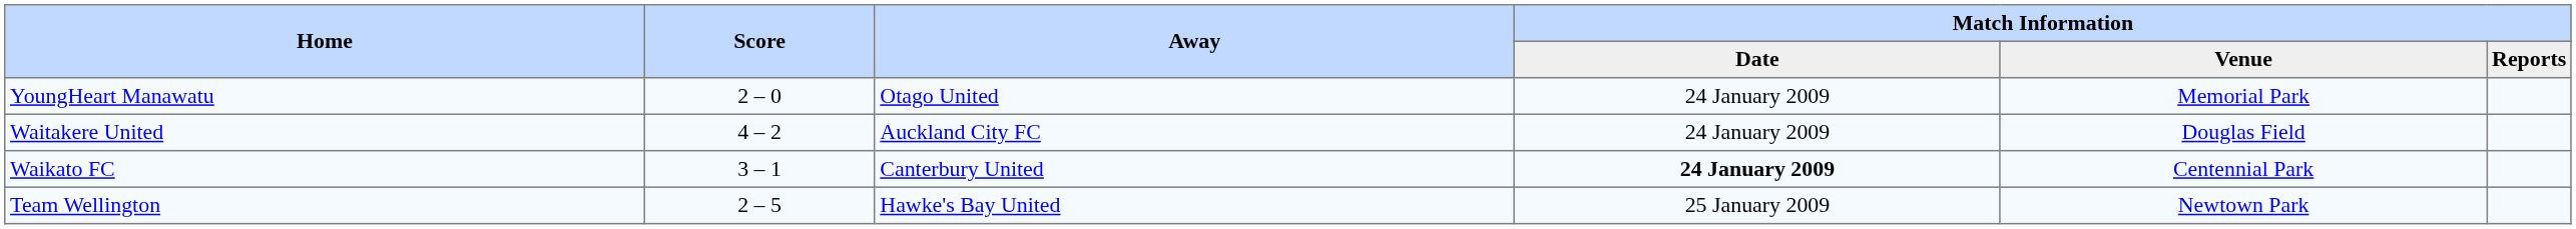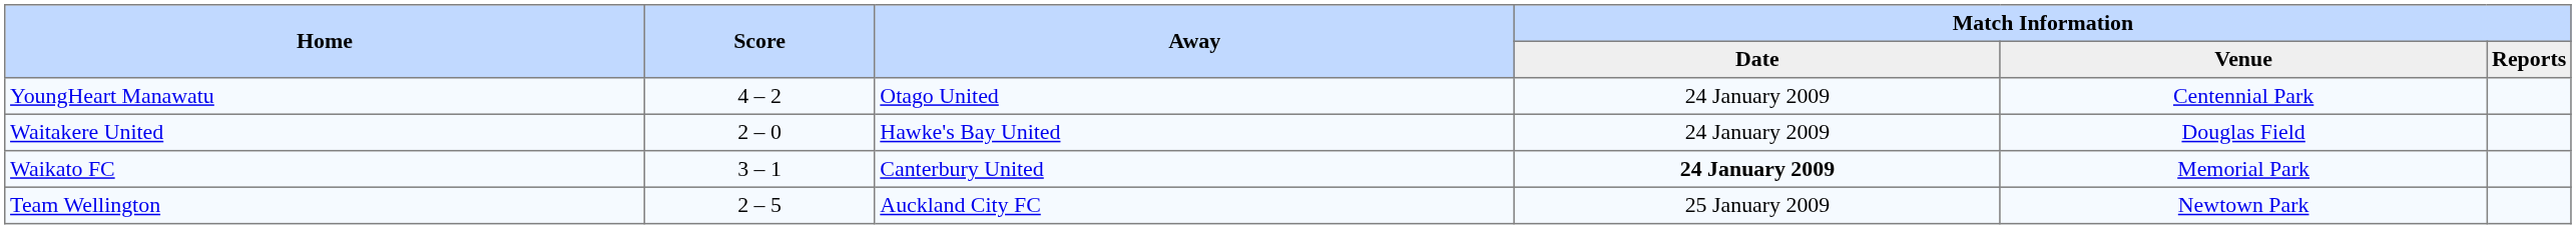YoungHeart Manawatu | Score: 2 – 0 -> 4 – 2
YoungHeart Manawatu | Match Information / Venue: Memorial Park -> Centennial Park
Waitakere United | Score: 4 – 2 -> 2 – 0
Waitakere United | Away: Auckland City FC -> Hawke's Bay United
Waikato FC | Match Information / Venue: Centennial Park -> Memorial Park
Team Wellington | Away: Hawke's Bay United -> Auckland City FC
